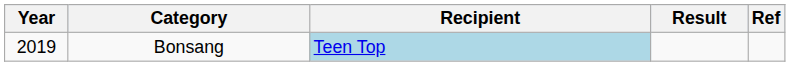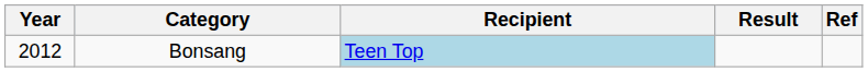Bonsang | Year: 2019 -> 2012
